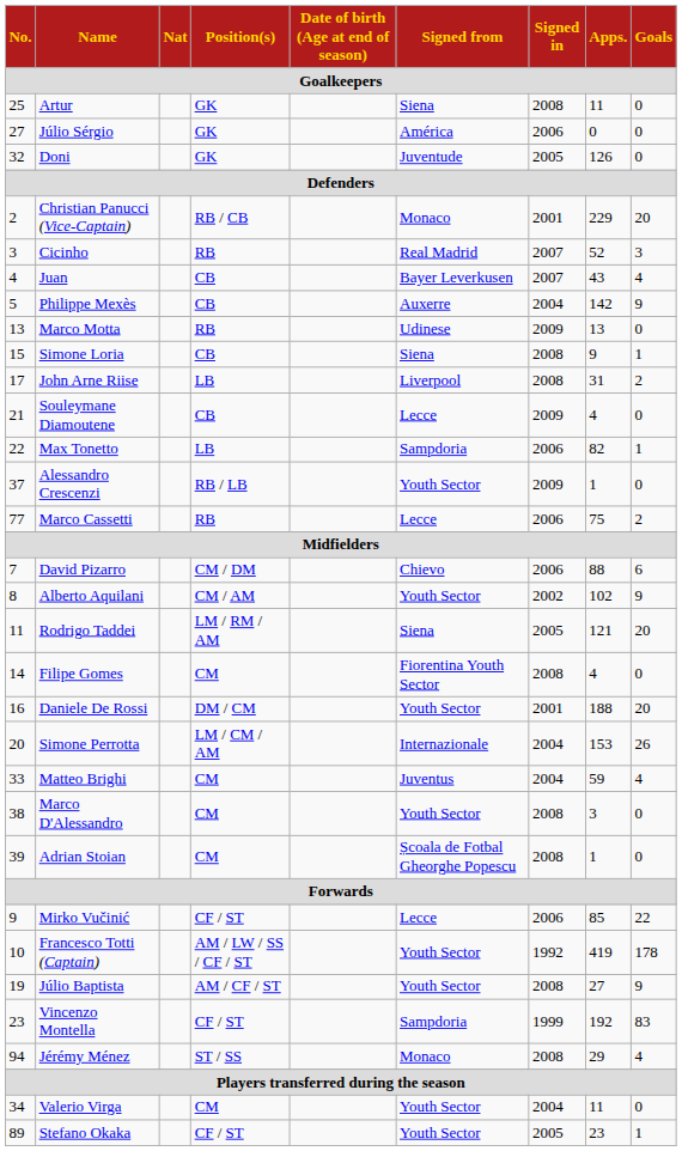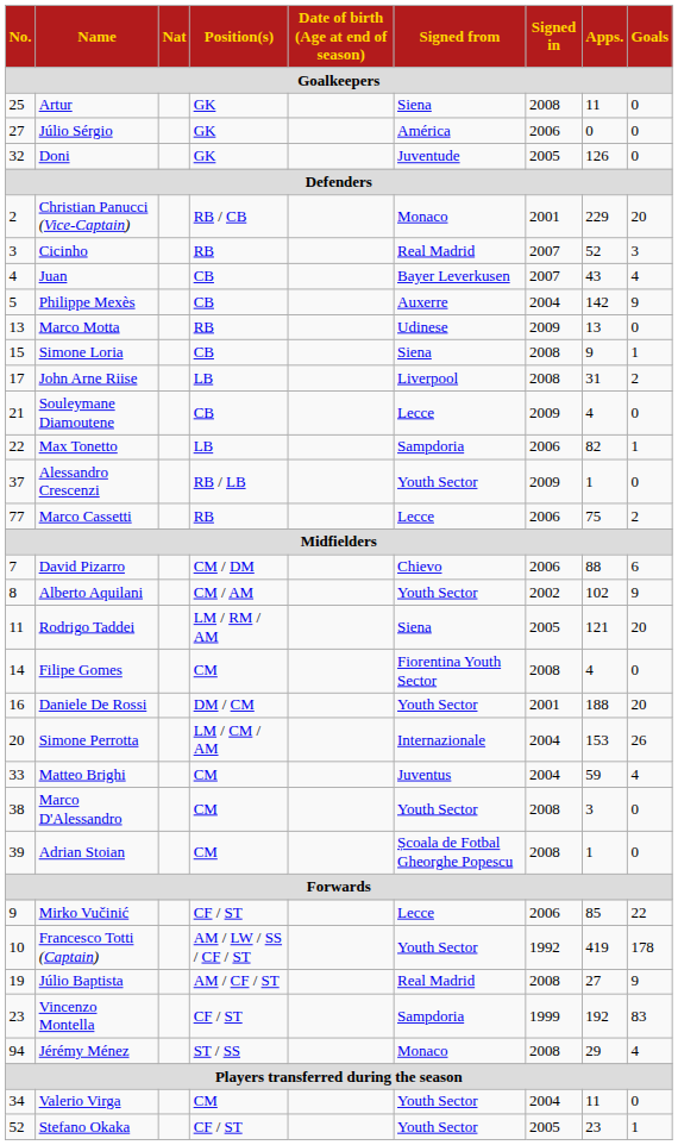Júlio Baptista | Signed from: Youth Sector -> Real Madrid
Stefano Okaka | No.: 89 -> 52
